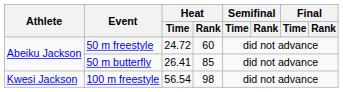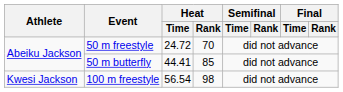50 m freestyle | Heat / Rank: 60 -> 70
50 m butterfly | Heat / Time: 26.41 -> 44.41
